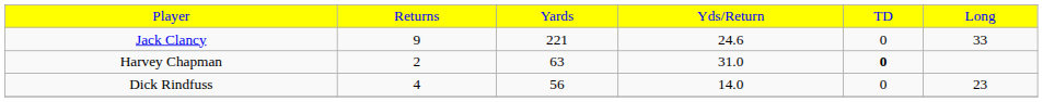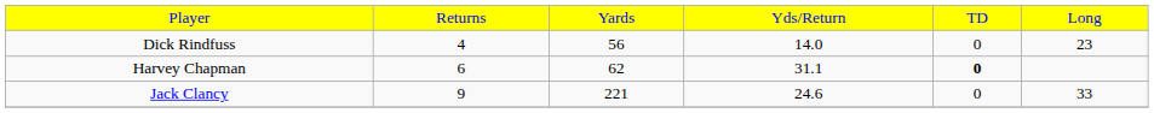rows swapped: Jack Clancy <-> Dick Rindfuss
Harvey Chapman | column 2: 2 -> 6
Harvey Chapman | column 3: 63 -> 62
Harvey Chapman | column 4: 31.0 -> 31.1
